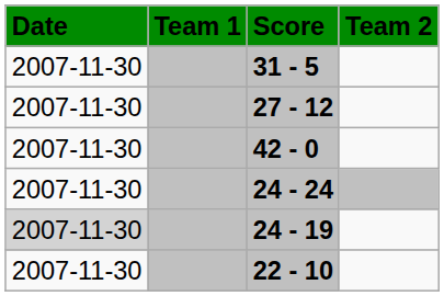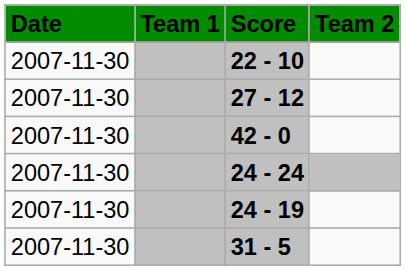rows swapped: 31 - 5 <-> 22 - 10
24 - 19 | Date: lightgrey background -> no background
